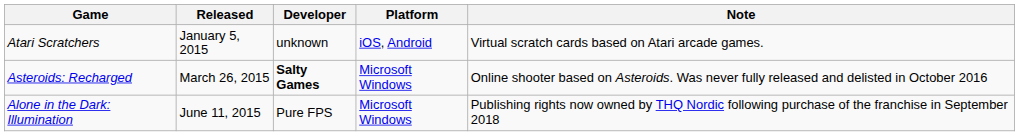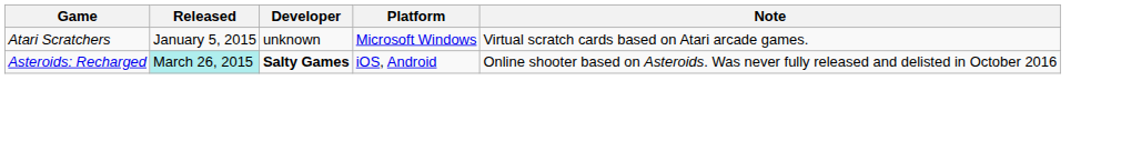Atari Scratchers | Platform: iOS, Android -> Microsoft Windows
Asteroids: Recharged | Released: no background -> paleturquoise background
Asteroids: Recharged | Platform: Microsoft Windows -> iOS, Android
- row: Alone in the Dark: Illumination | June 11, 2015 | Pure FPS | Microsoft Windows | Publishing rights now owned by THQ Nordic following purchase of the franchise in September 2018
